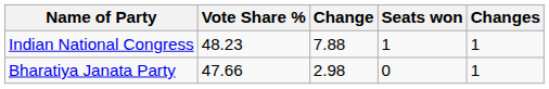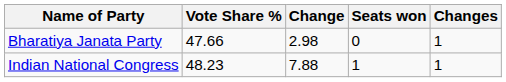rows swapped: Indian National Congress <-> Bharatiya Janata Party
